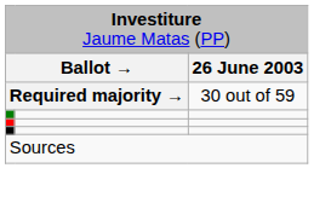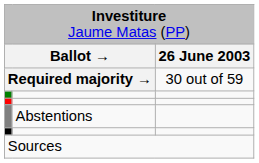+ row: Abstentions
